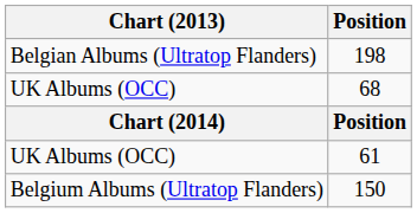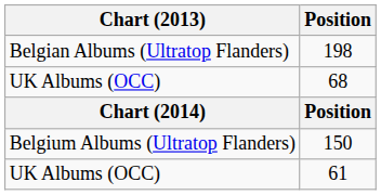rows swapped: 150 <-> 61
